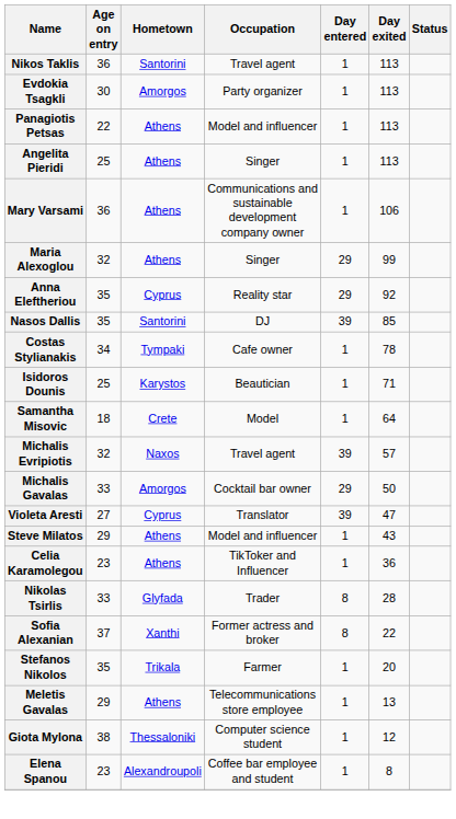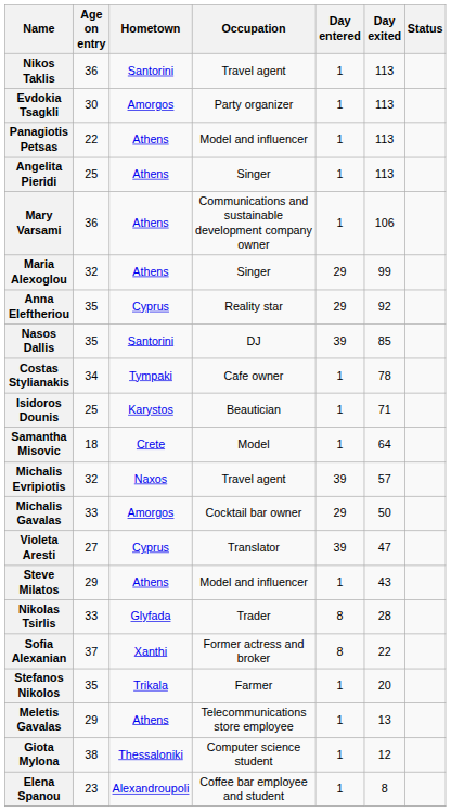- row: Celia Karamolegou | 23 | Athens | TikToker and Influencer | 1 | 36
